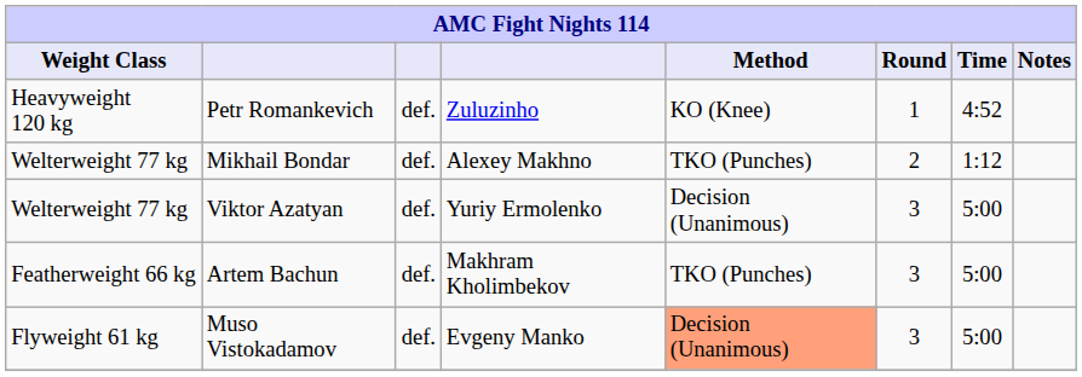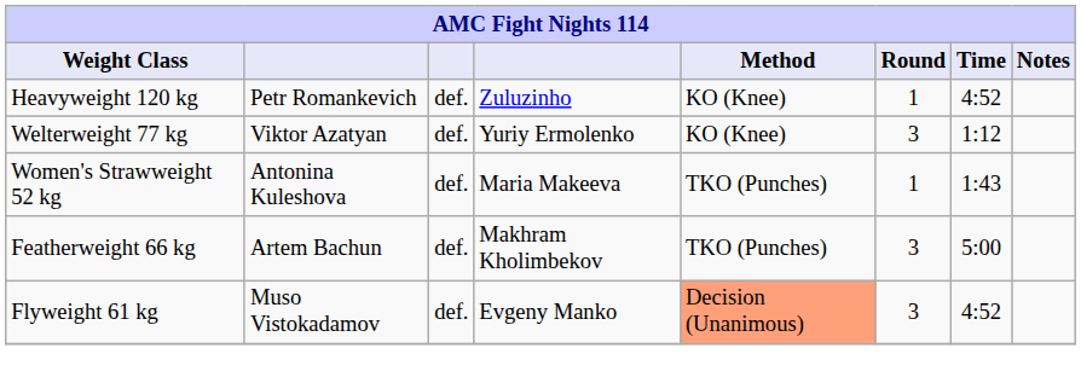- row: Welterweight 77 kg | Mikhail Bondar | def. | Alexey Makhno | TKO (Punches) | 2 | 1:12
Viktor Azatyan | Method: Decision (Unanimous) -> KO (Knee)
Viktor Azatyan | Time: 5:00 -> 1:12
+ row: Women's Strawweight 52 kg | Antonina Kuleshova | def. | Maria Makeeva | TKO (Punches) | 1 | 1:43
Muso Vistokadamov | Time: 5:00 -> 4:52
